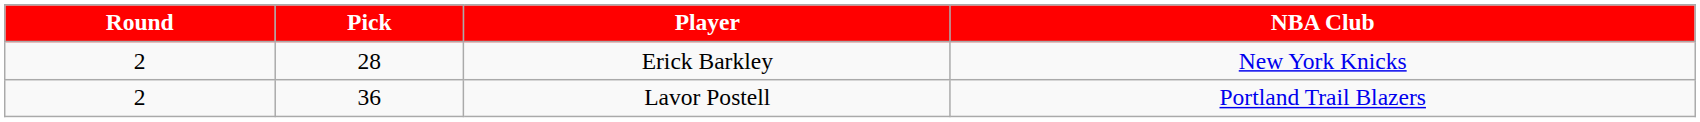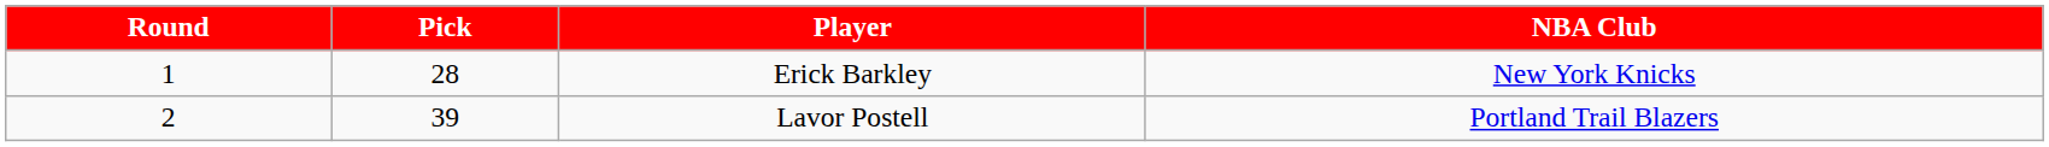Erick Barkley | Round: 2 -> 1
Lavor Postell | Pick: 36 -> 39
